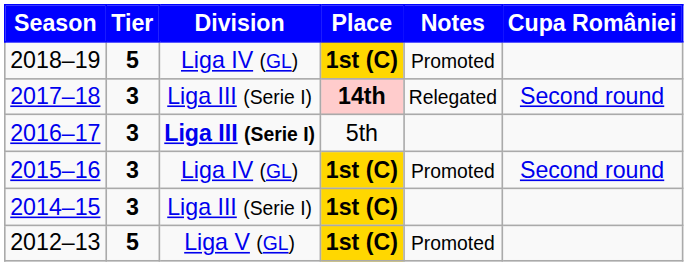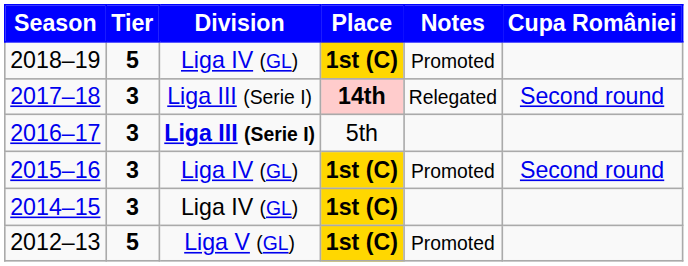2014–15 | Division: Liga III (Serie I) -> Liga IV (GL)
